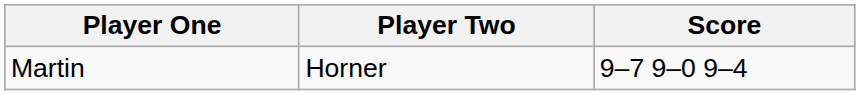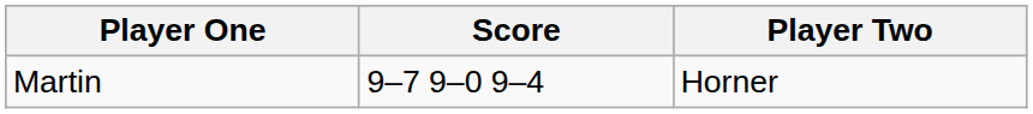columns swapped: Player Two <-> Score
